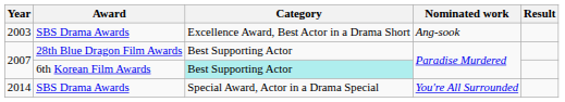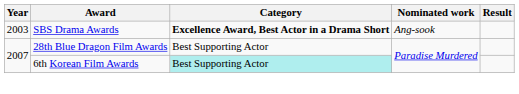2003 | Category: normal -> bold
- row: 2014 | SBS Drama Awards | Special Award, Actor in a Drama Special | You're All Surrounded
